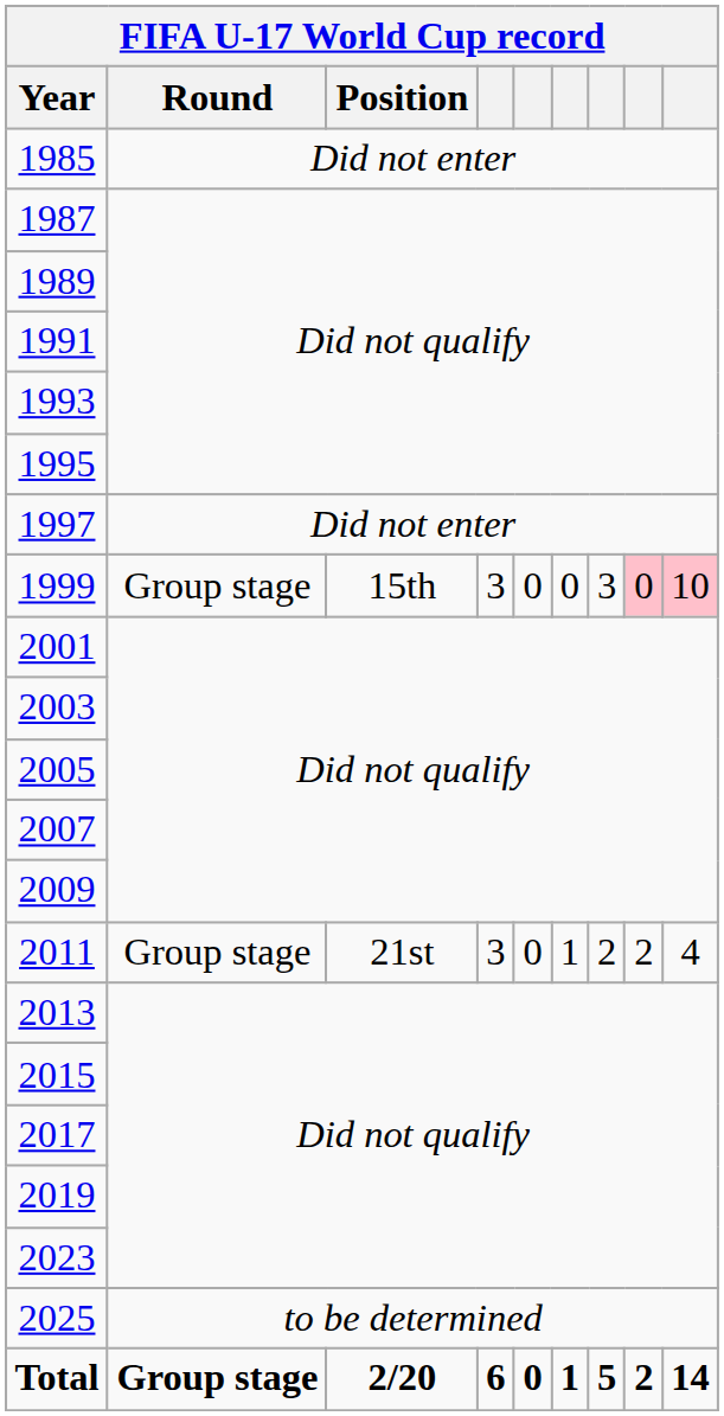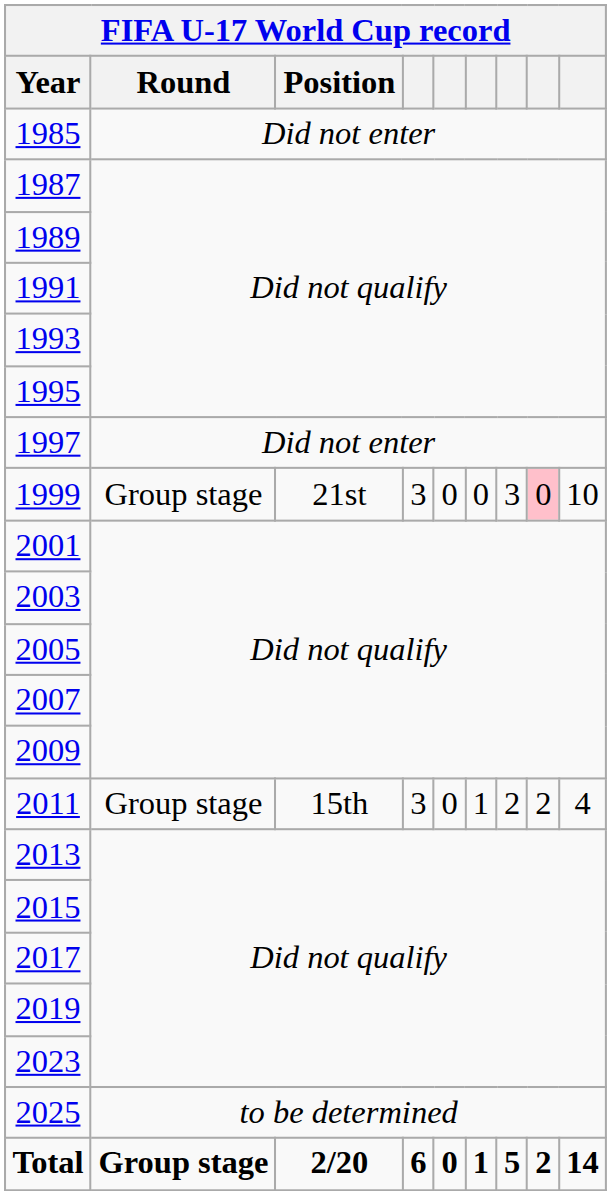1999 | Position: 15th -> 21st
1999 | column 9: pink background -> no background
2011 | Position: 21st -> 15th
